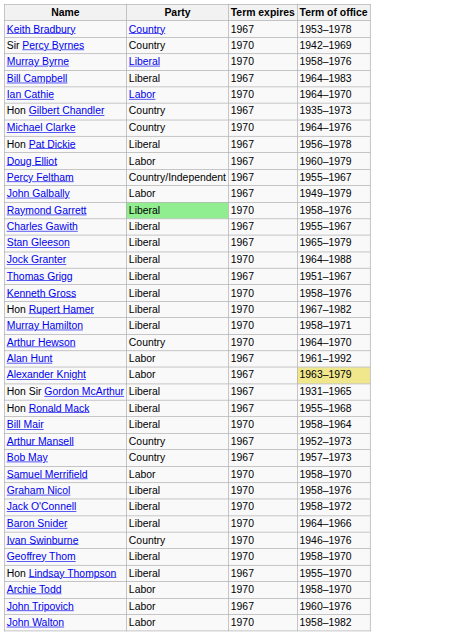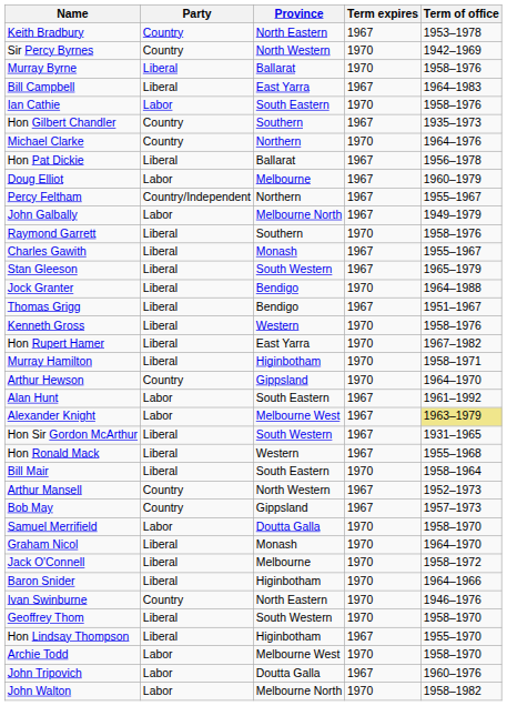+ column: Province | North Eastern | North Western | Ballarat | East Yarra | South Eastern | Southern | Northern | Ballarat | Melbourne | Northern | Melbourne North | Southern | Monash | South Western | Bendigo | Bendigo | Western | East Yarra | Higinbotham | Gippsland | South Eastern | Melbourne West | South Western | Western | South Eastern | North Western | Gippsland | Doutta Galla | Monash | Melbourne | Higinbotham | North Eastern | South Western | Higinbotham | Melbourne West | Doutta Galla | Melbourne North
Ian Cathie | Term of office: 1964–1970 -> 1958–1976
Raymond Garrett | Party: lightgreen background -> no background
Graham Nicol | Term of office: 1958–1976 -> 1964–1970
